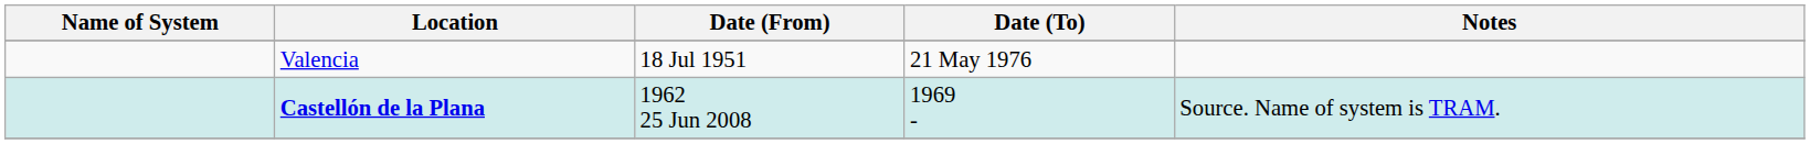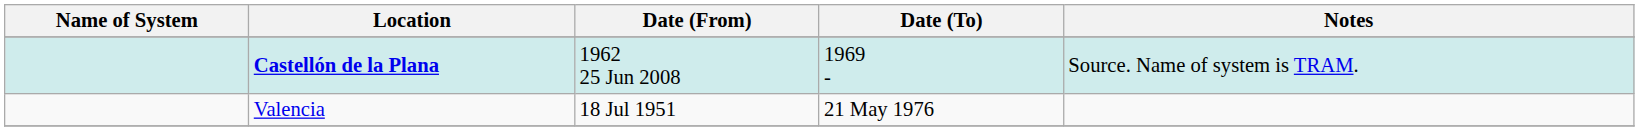rows swapped: Castellón de la Plana <-> Valencia
